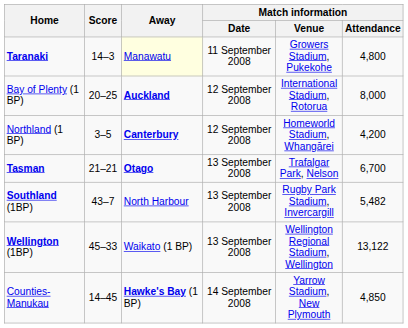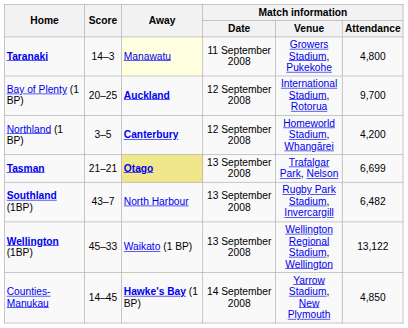Bay of Plenty (1 BP) | Match information / Attendance: 8,000 -> 9,700
Tasman | Away: no background -> khaki background
Tasman | Match information / Attendance: 6,700 -> 6,699
Southland (1BP) | Match information / Attendance: 5,482 -> 6,482
